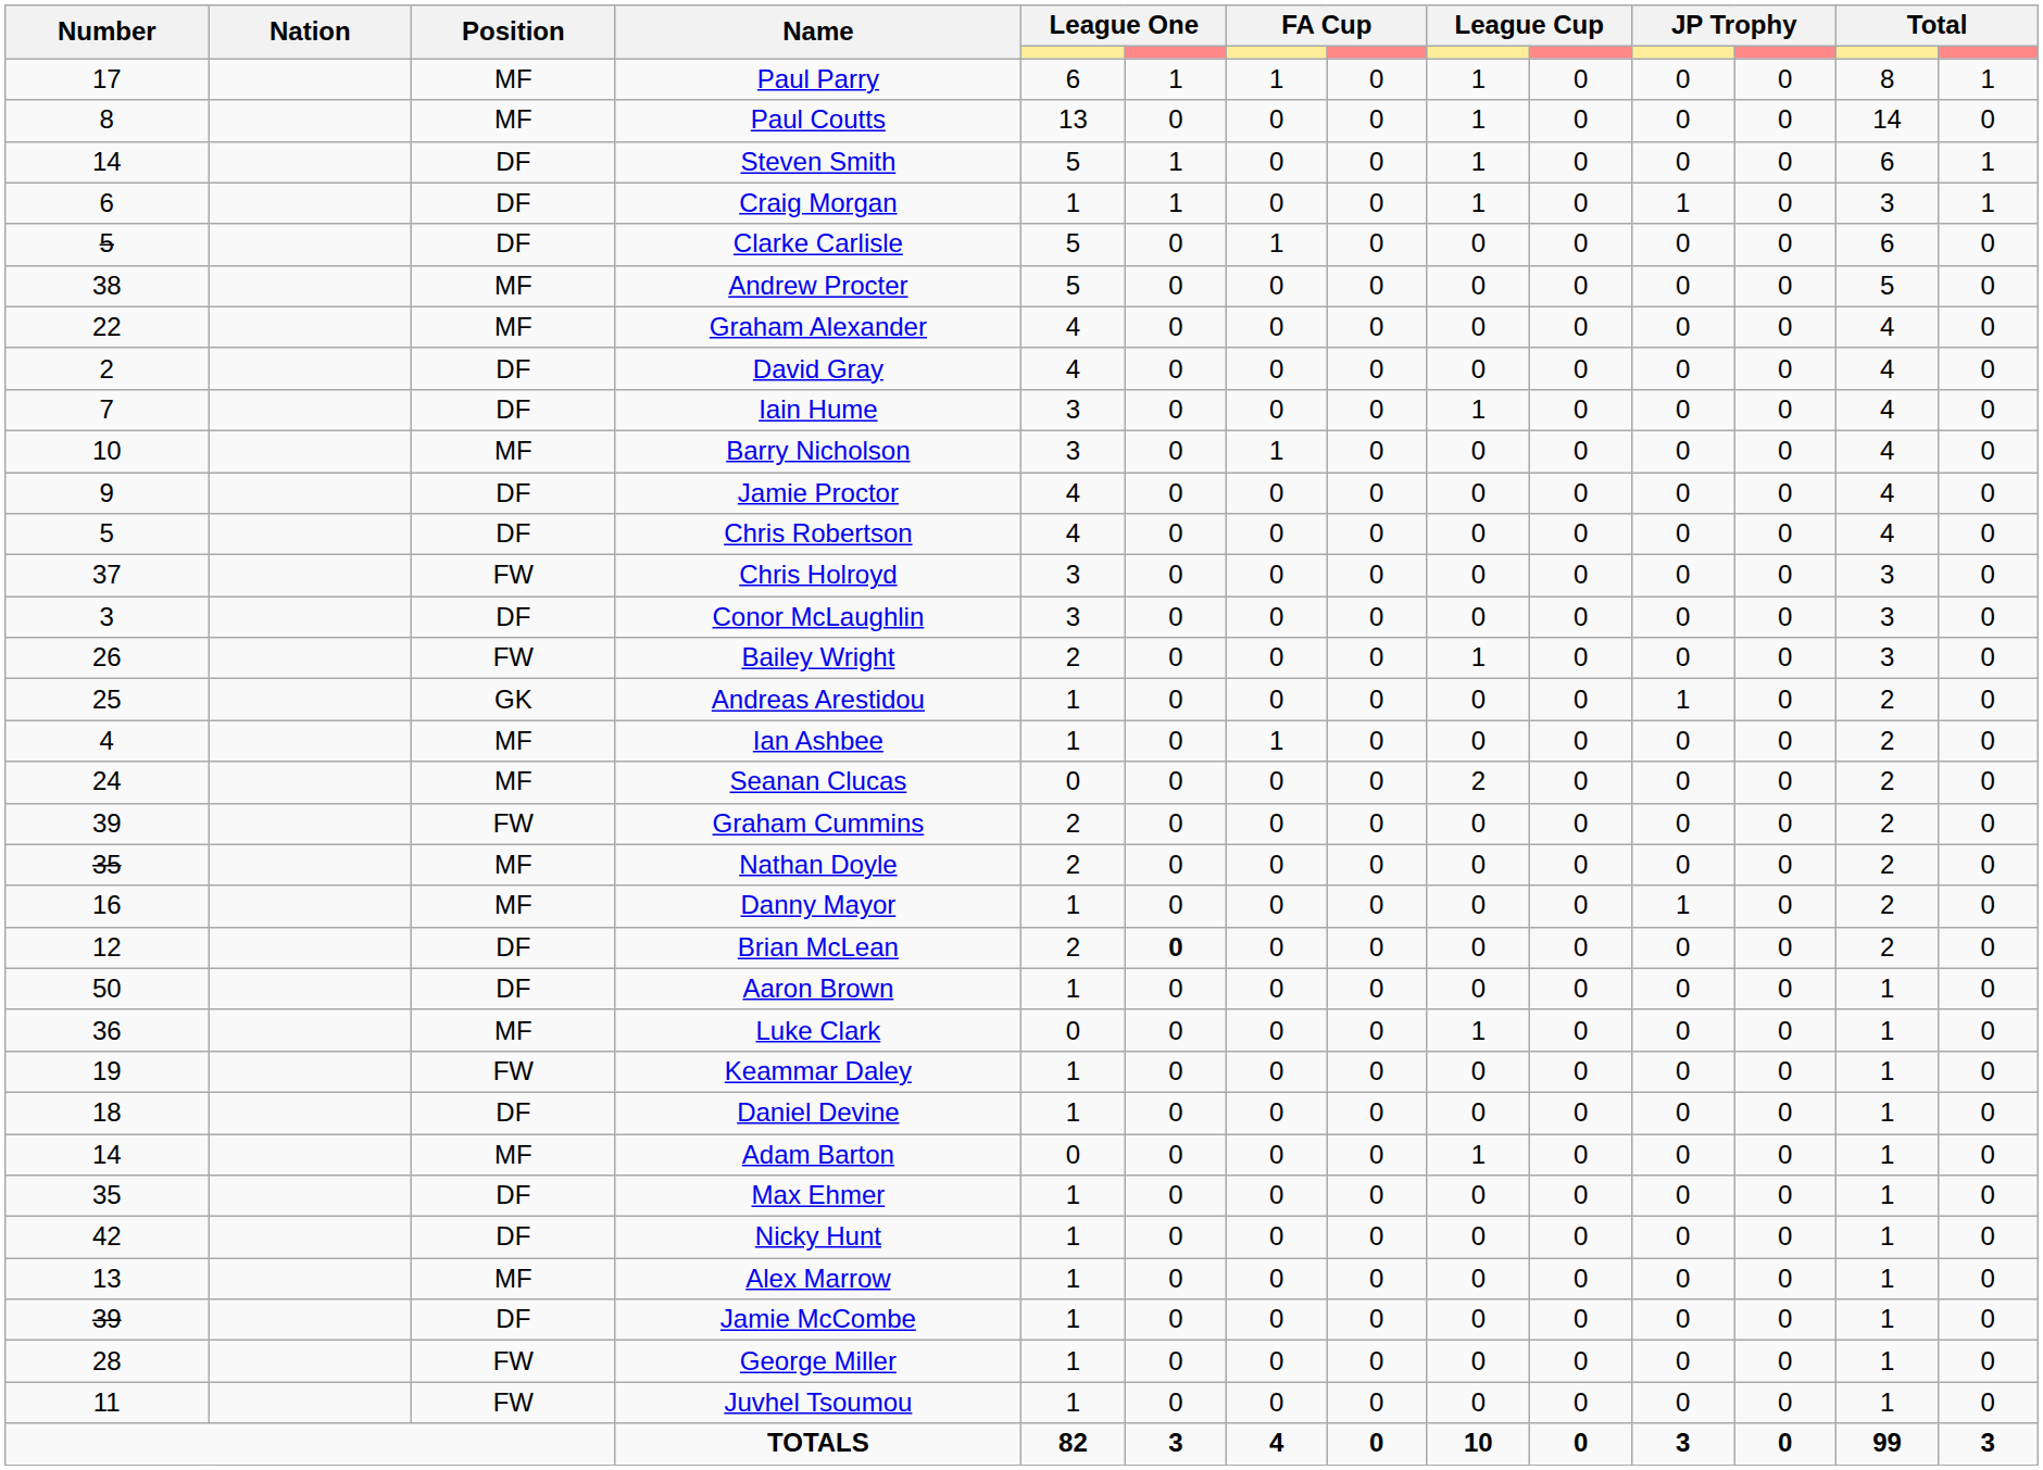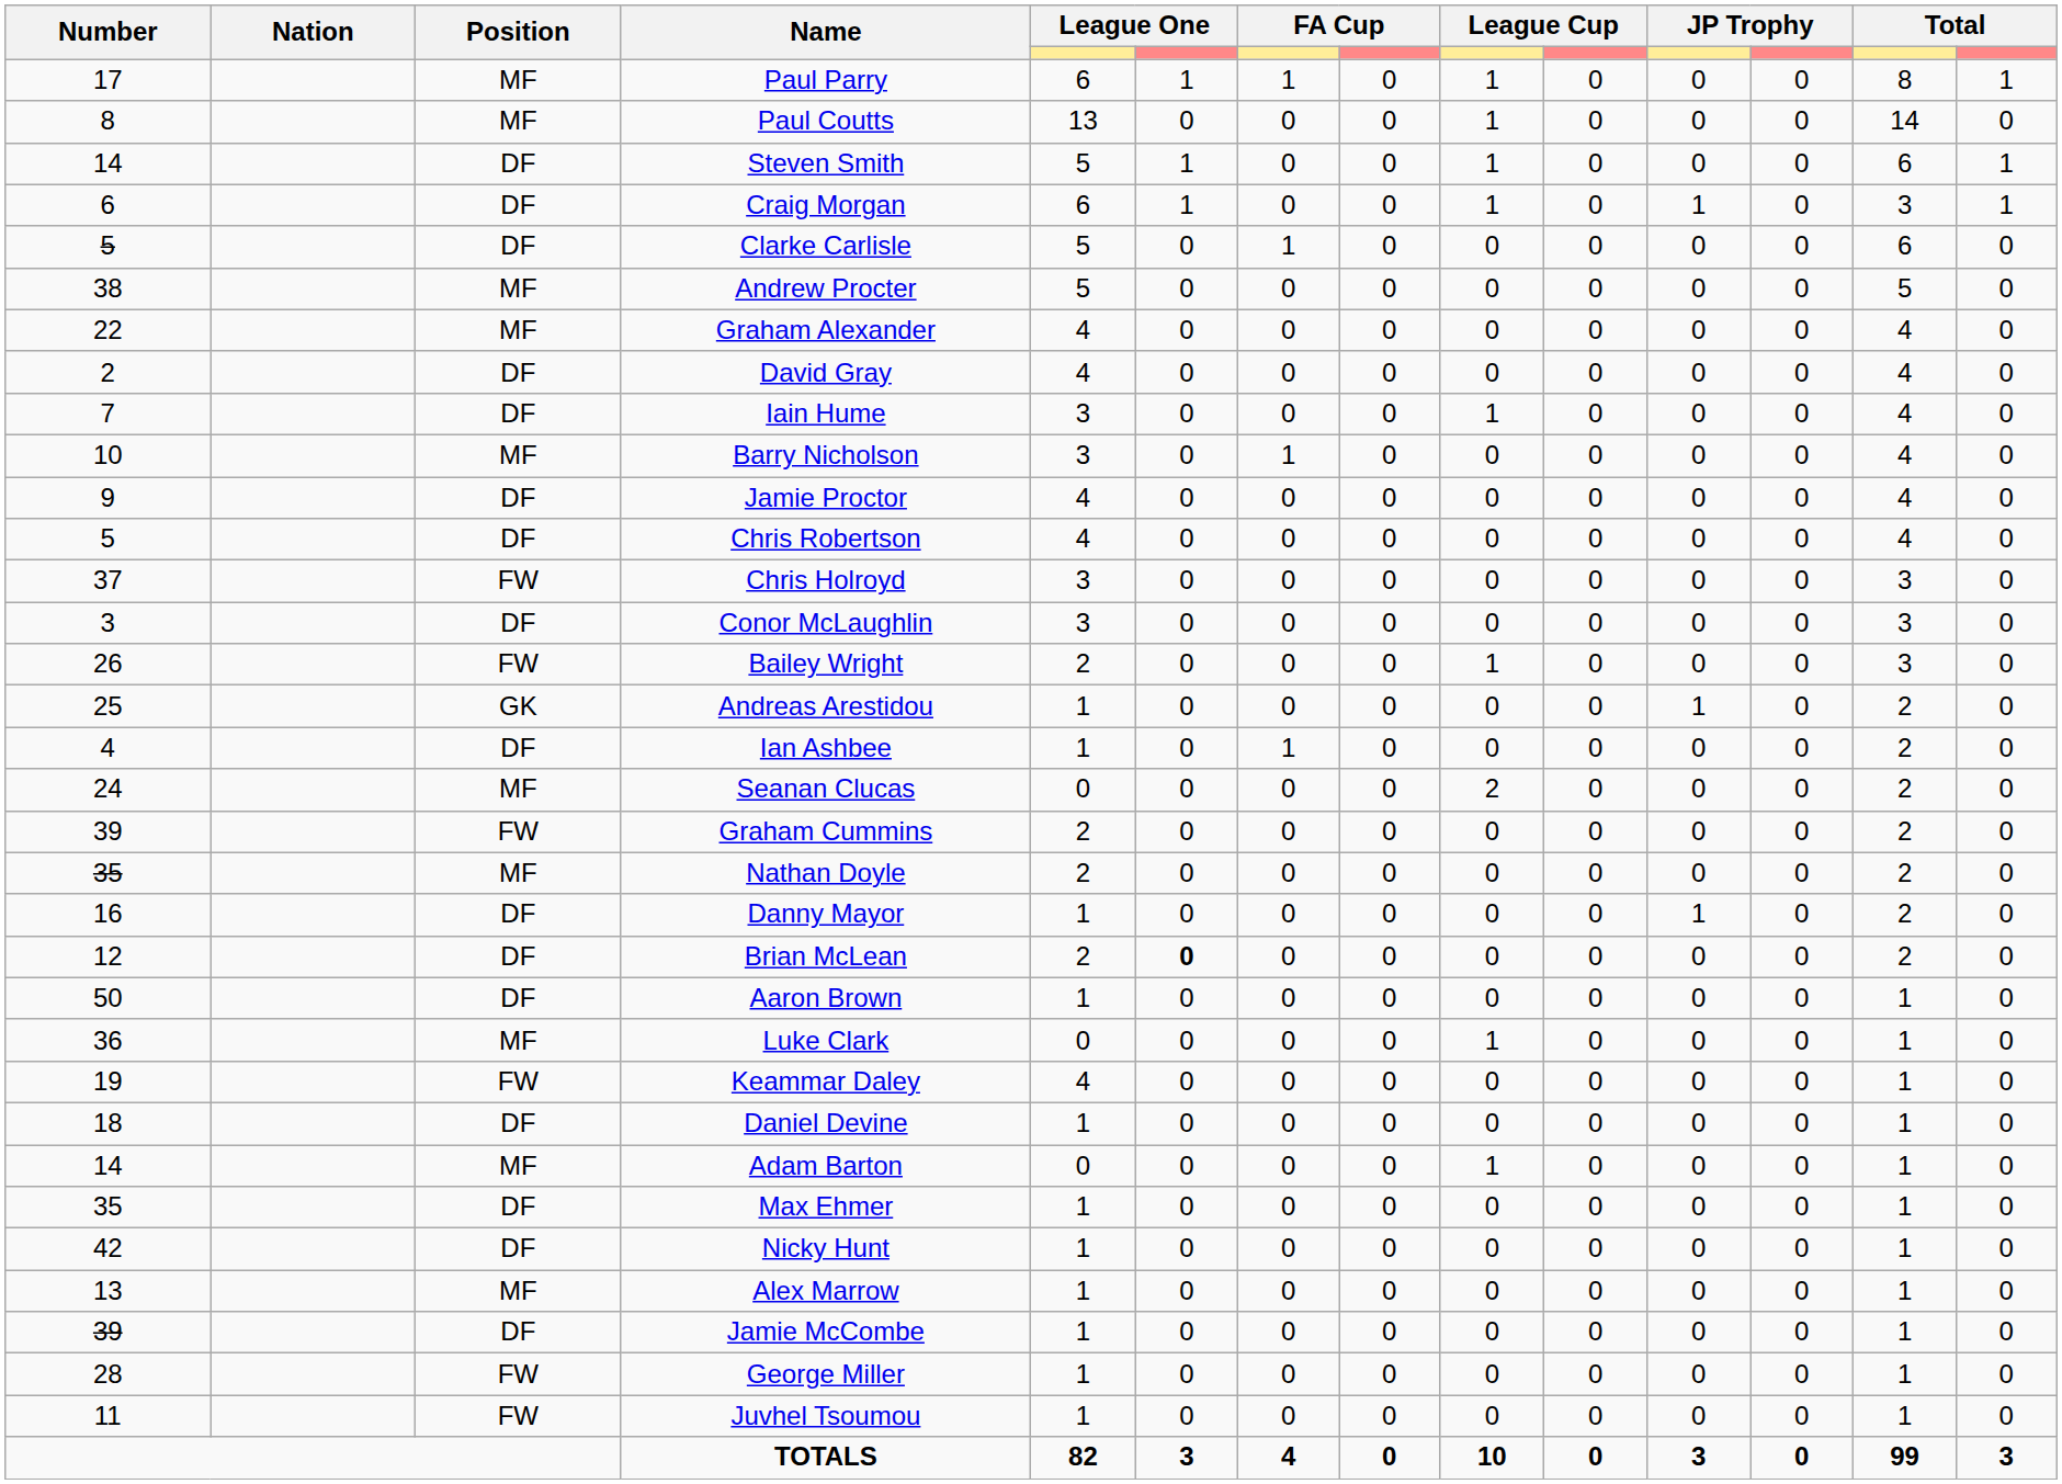Craig Morgan | column 5: 1 -> 6
Ian Ashbee | Position: MF -> DF
Danny Mayor | Position: MF -> DF
Keammar Daley | column 5: 1 -> 4
